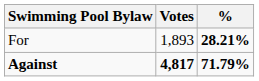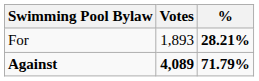Against | Votes: 4,817 -> 4,089
